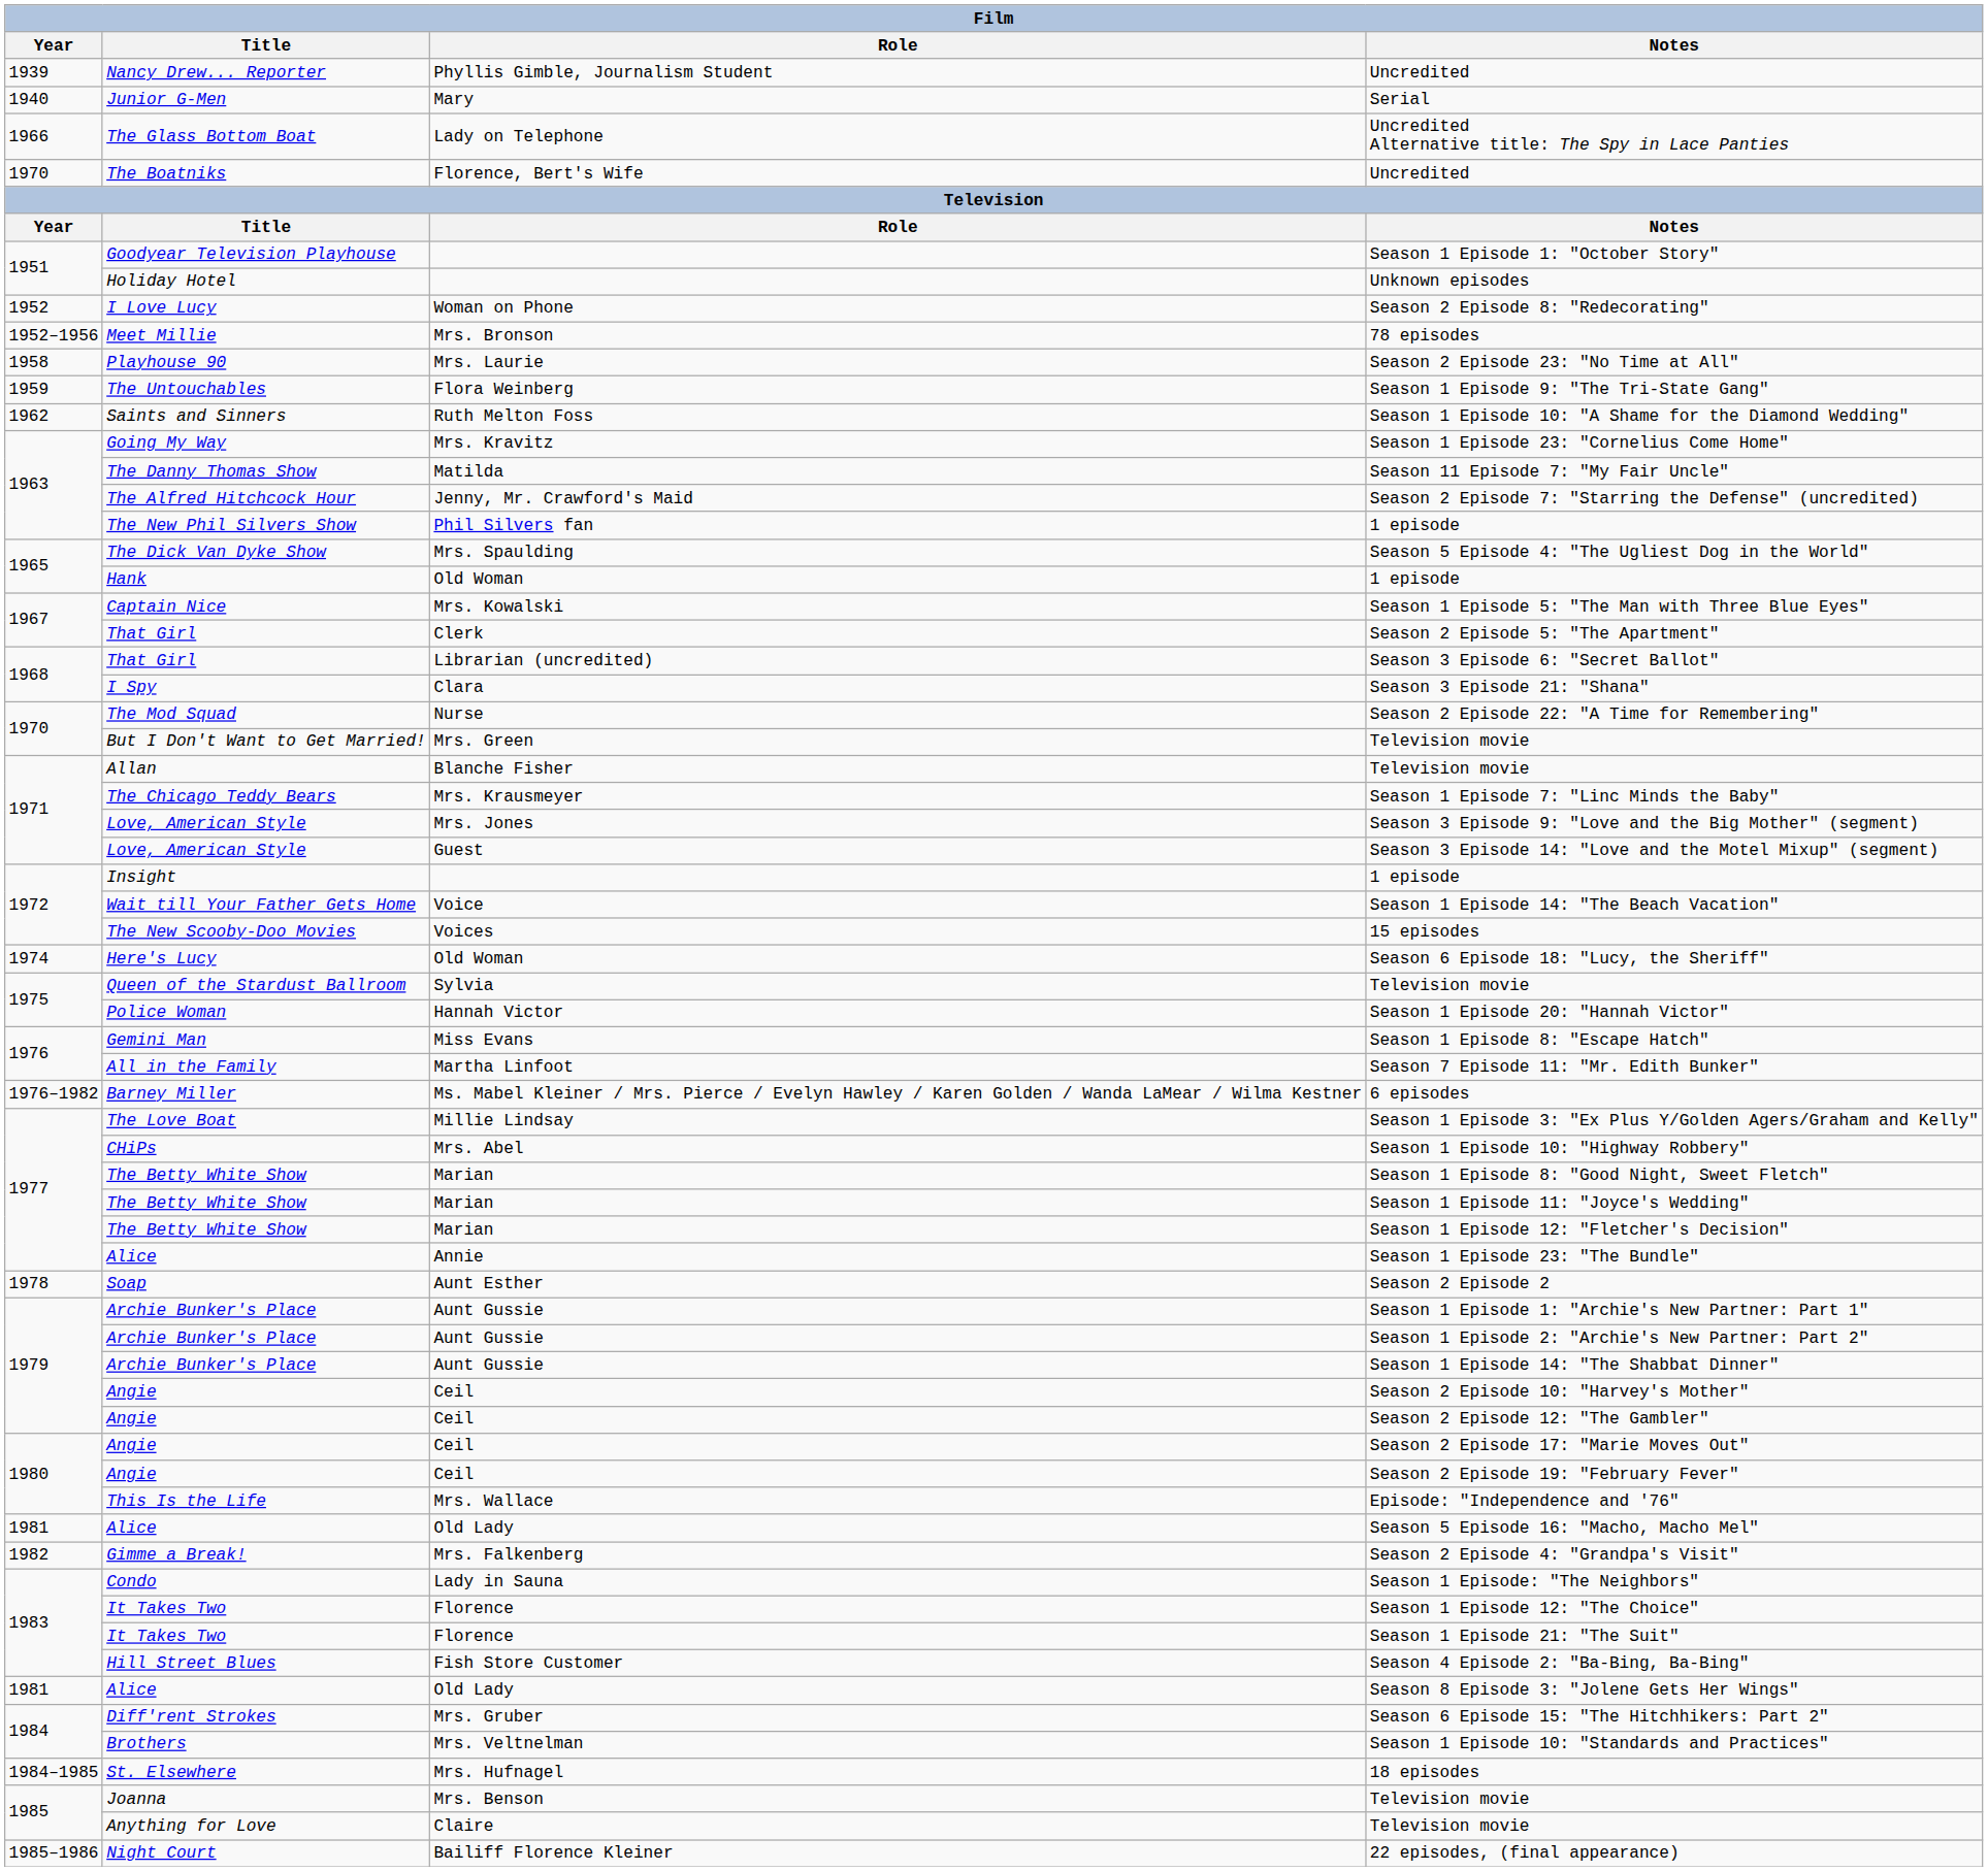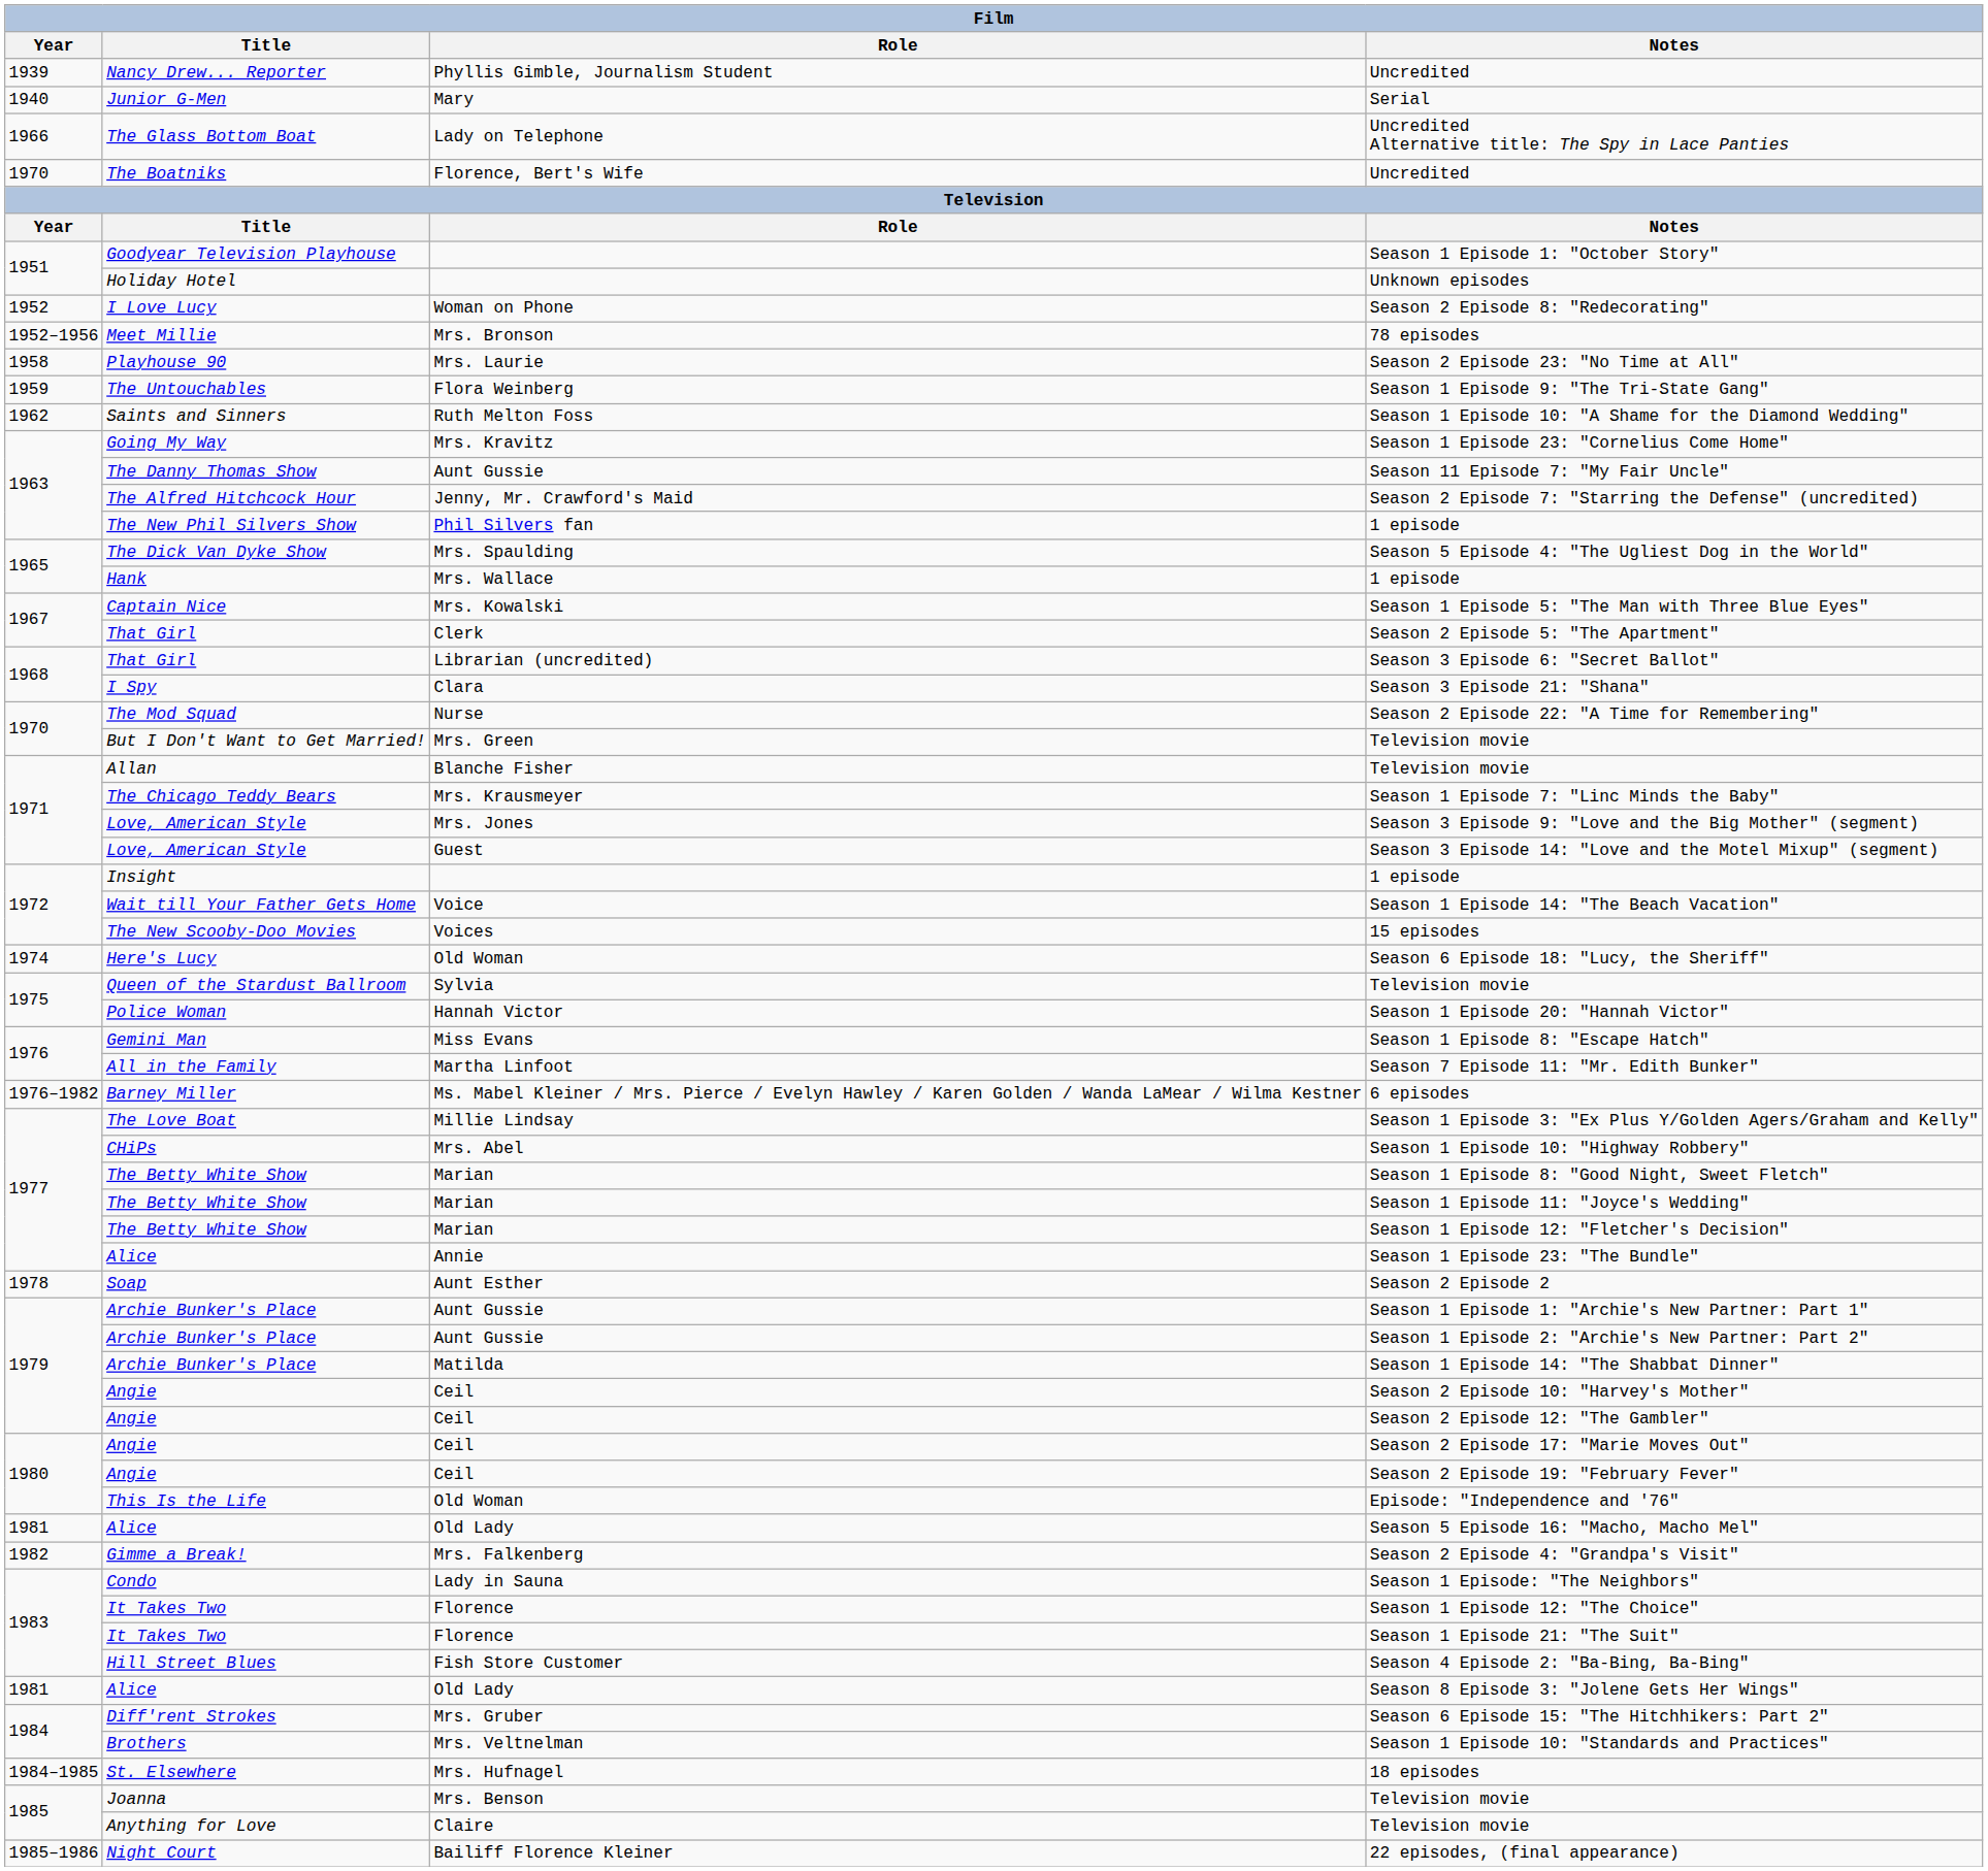Season 11 Episode 7: "My Fair Uncle" | Role: Matilda -> Aunt Gussie
Hank / 1 episode | Role: Old Woman -> Mrs. Wallace
Season 1 Episode 14: "The Shabbat Dinner" | Role: Aunt Gussie -> Matilda
Episode: "Independence and '76" | Role: Mrs. Wallace -> Old Woman
